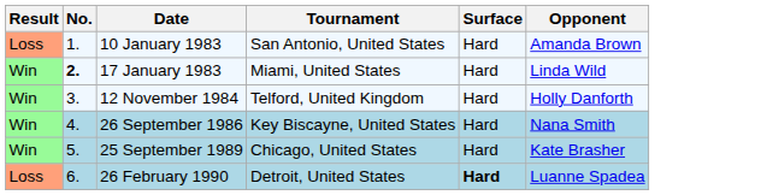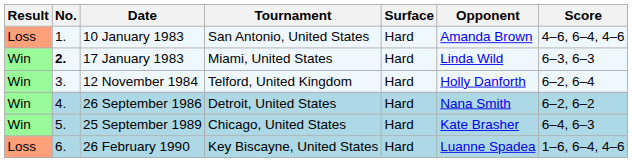+ column: Score | 4–6, 6–4, 4–6 | 6–3, 6–3 | 6–2, 6–4 | 6–2, 6–2 | 6–4, 6–3 | 1–6, 6–4, 4–6
26 September 1986 | Tournament: Key Biscayne, United States -> Detroit, United States
26 February 1990 | Tournament: Detroit, United States -> Key Biscayne, United States
26 February 1990 | Surface: bold -> normal
